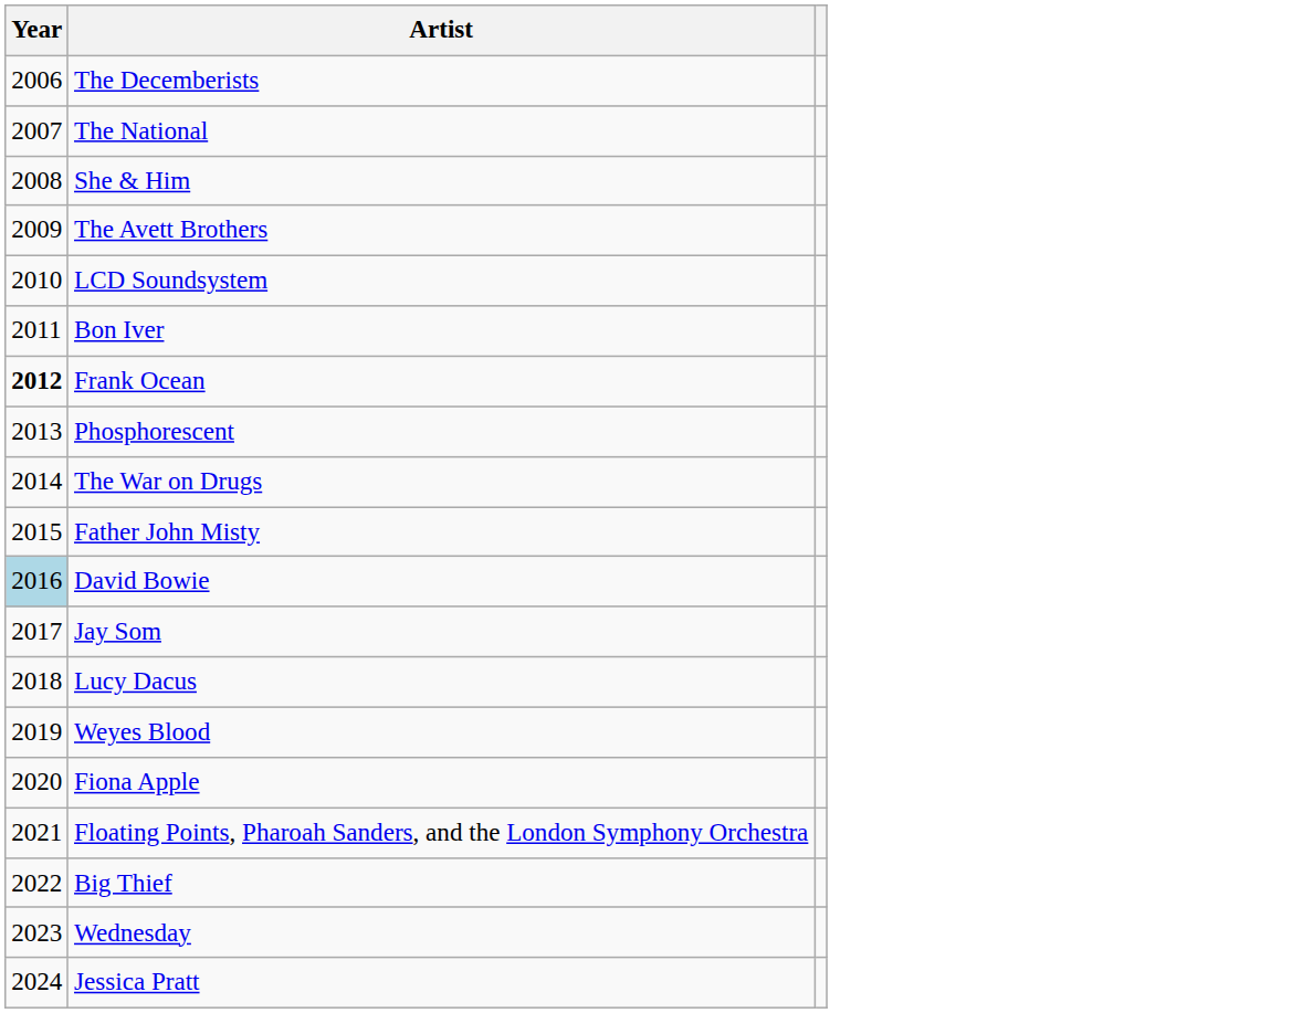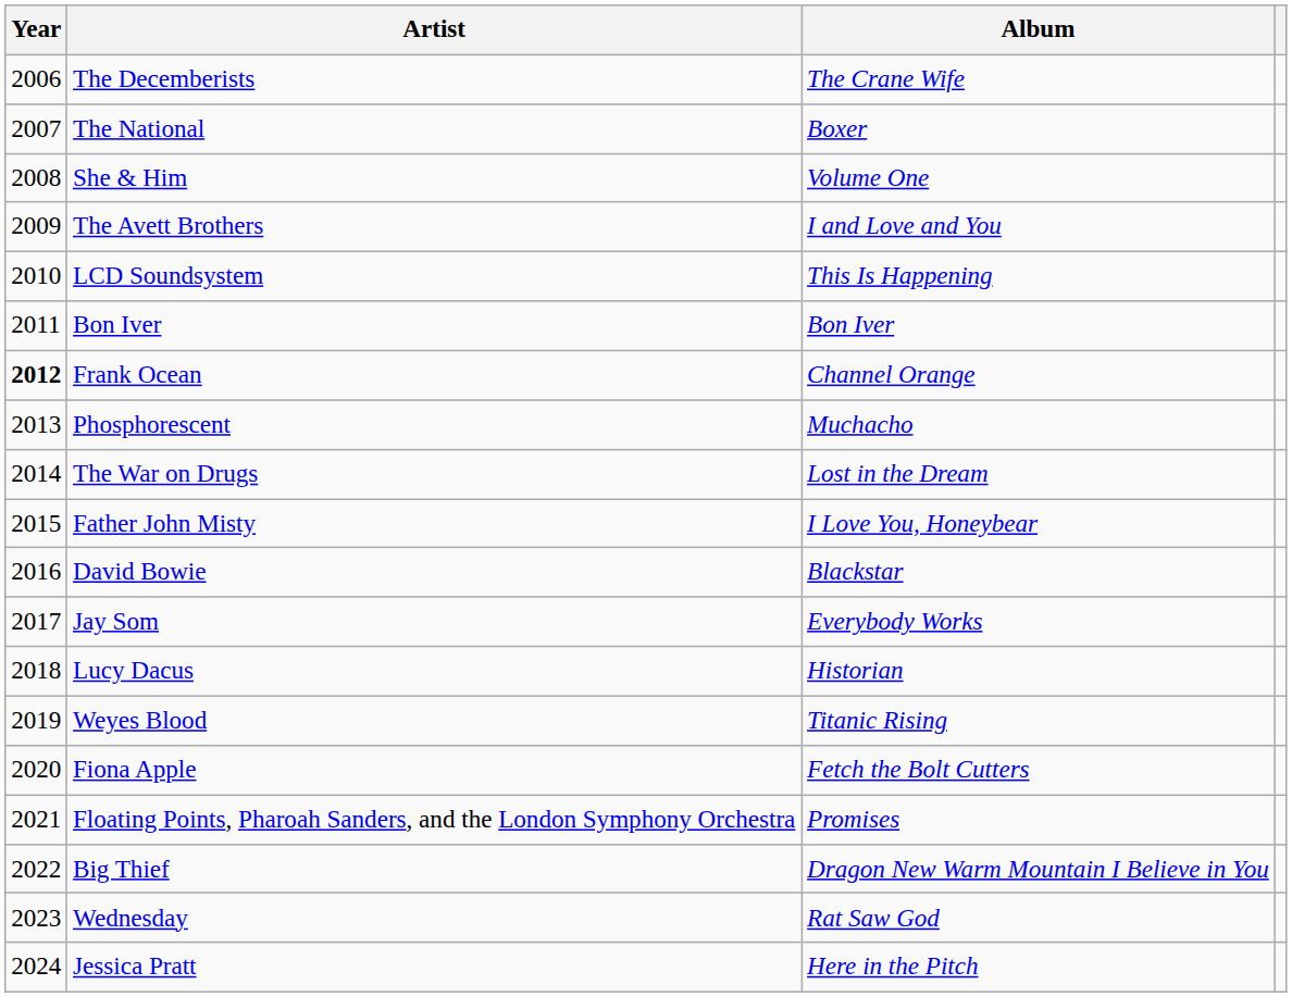+ column: Album | The Crane Wife | Boxer | Volume One | I and Love and You | This Is Happening | Bon Iver | Channel Orange | Muchacho | Lost in the Dream | I Love You, Honeybear | Blackstar | Everybody Works | Historian | Titanic Rising | Fetch the Bolt Cutters | Promises | Dragon New Warm Mountain I Believe in You | Rat Saw God | Here in the Pitch
David Bowie | Year: lightblue background -> no background
